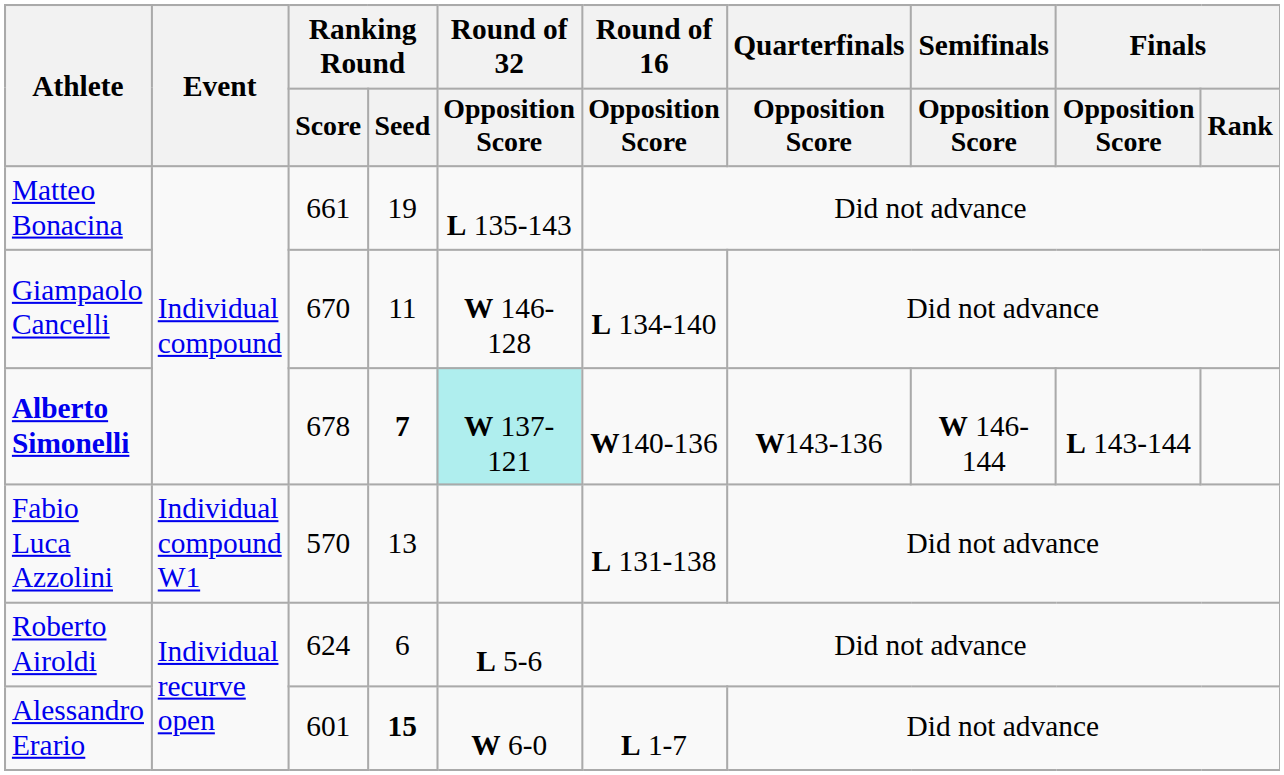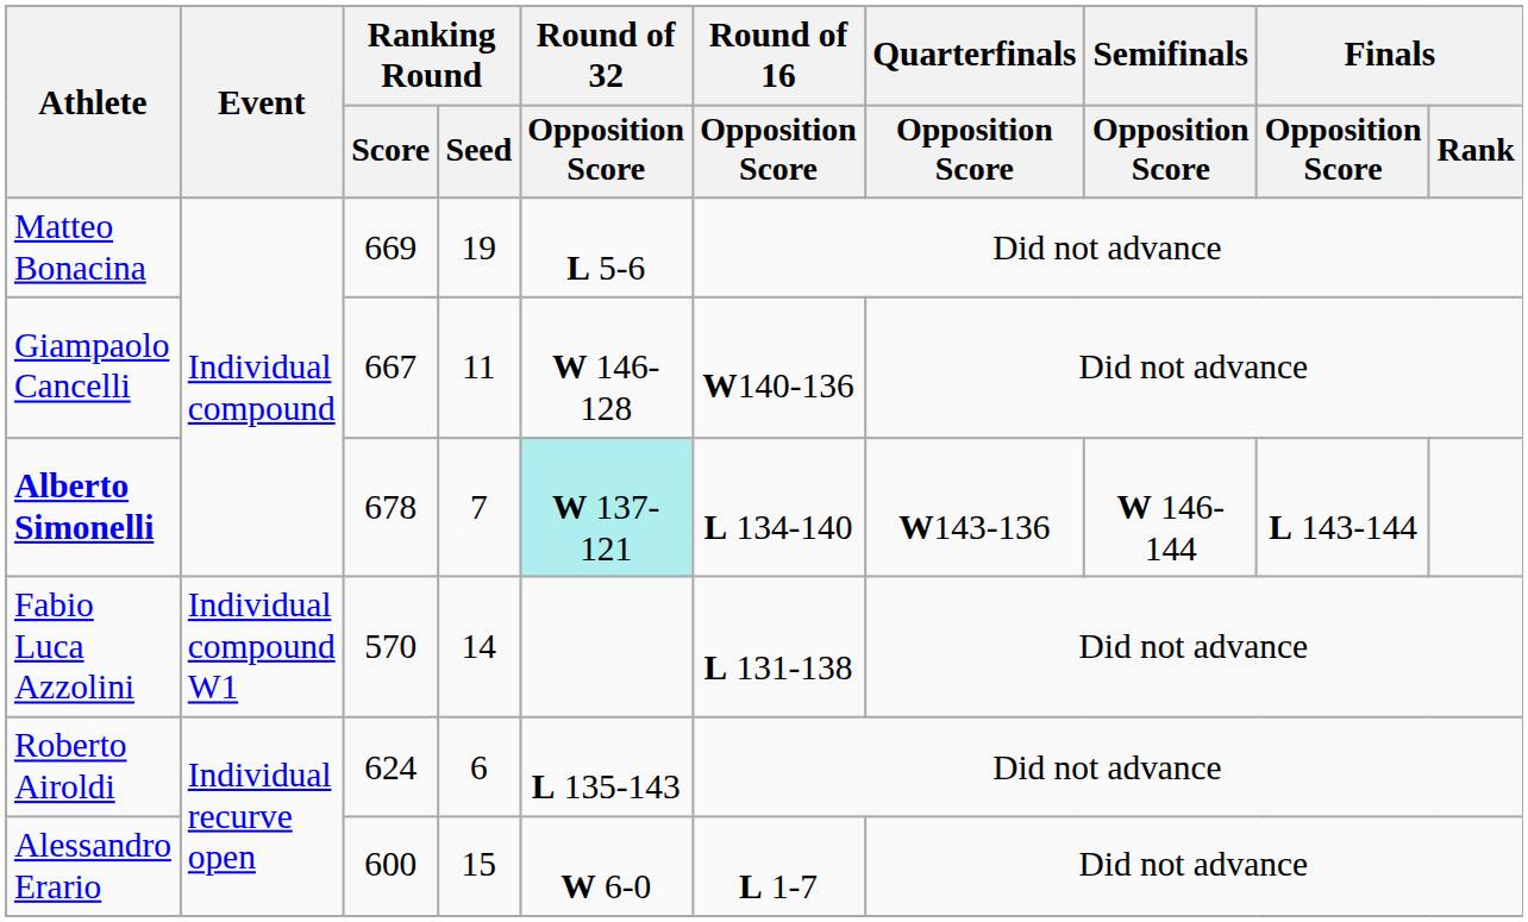Matteo Bonacina | Ranking Round / Score: 661 -> 669
Matteo Bonacina | Round of 32 / Opposition Score: L 135-143 -> L 5-6
Giampaolo Cancelli | Ranking Round / Score: 670 -> 667
Giampaolo Cancelli | Round of 16 / Opposition Score: L 134-140 -> W140-136
Alberto Simonelli | Ranking Round / Seed: bold -> normal
Alberto Simonelli | Round of 16 / Opposition Score: W140-136 -> L 134-140
Fabio Luca Azzolini | Ranking Round / Seed: 13 -> 14
Roberto Airoldi | Round of 32 / Opposition Score: L 5-6 -> L 135-143
Alessandro Erario | Ranking Round / Score: 601 -> 600
Alessandro Erario | Ranking Round / Seed: bold -> normal
